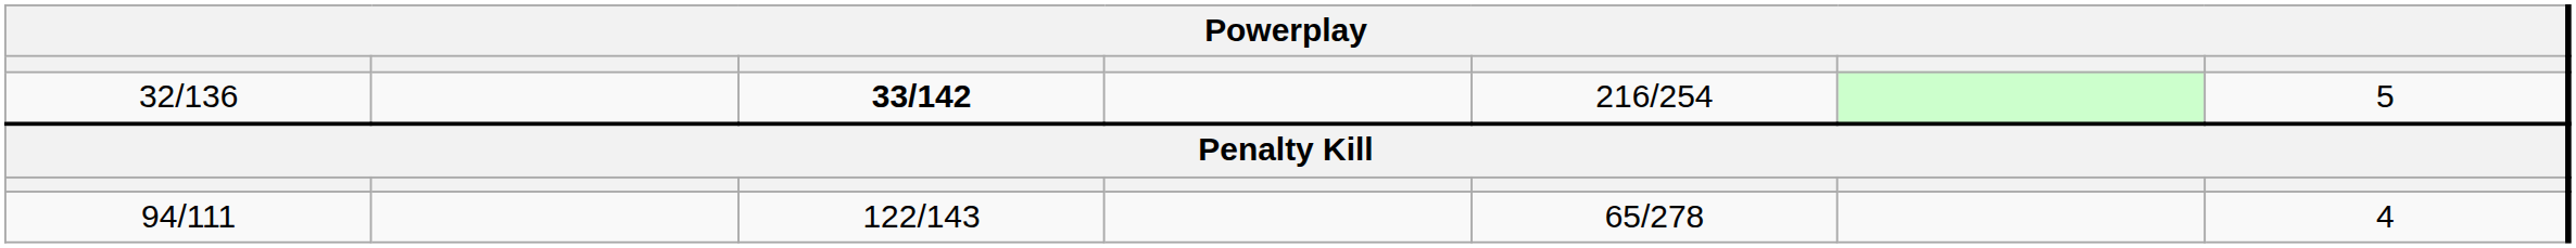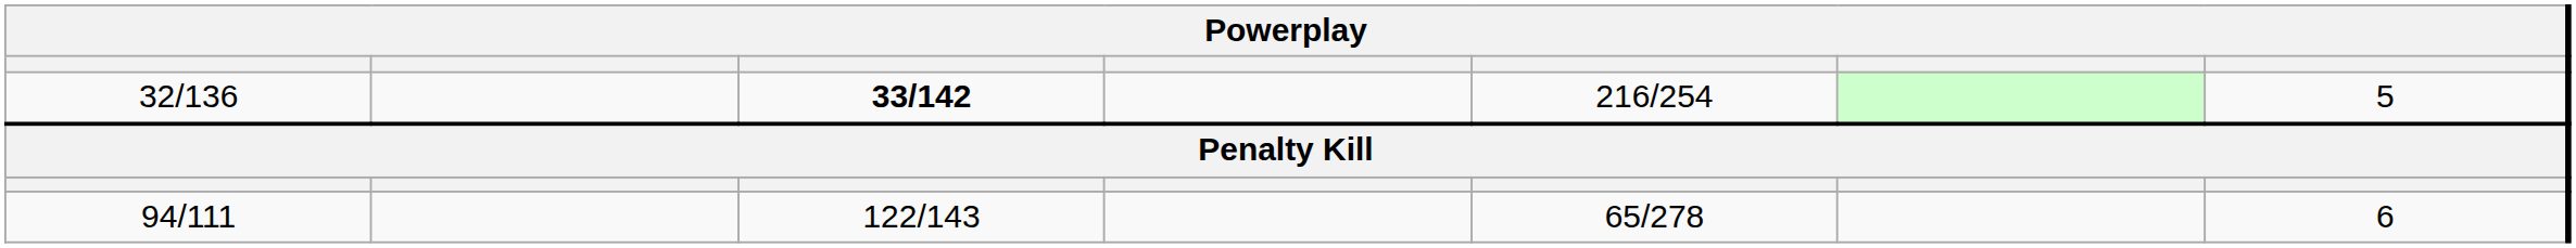94/111 | column 7: 4 -> 6
